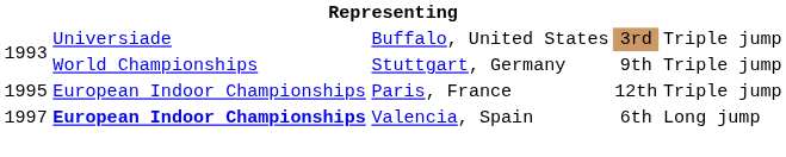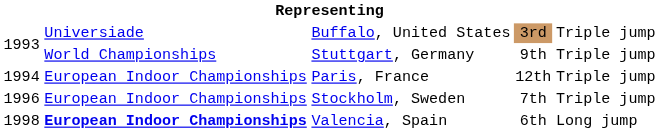Paris, France | column 1: 1995 -> 1994
+ row: 1996 | European Indoor Championships | Stockholm, Sweden | 7th | Triple jump
Valencia, Spain | column 1: 1997 -> 1998
